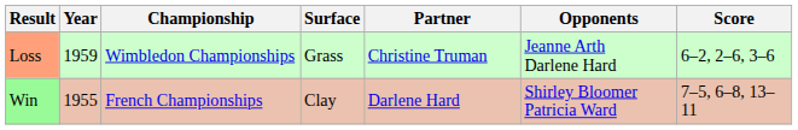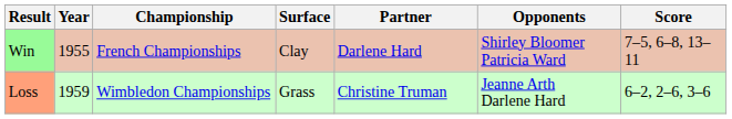rows swapped: Win <-> Loss
